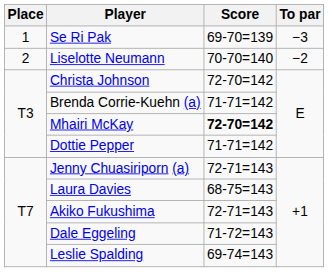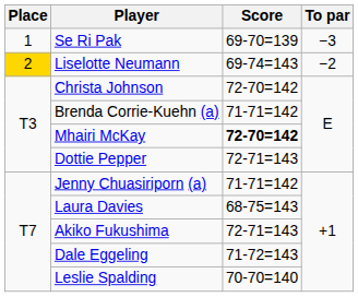Liselotte Neumann | Place: no background -> gold background
Liselotte Neumann | Score: 70-70=140 -> 69-74=143
Dottie Pepper | Score: 71-71=142 -> 72-71=143
Jenny Chuasiriporn (a) | Score: 72-71=143 -> 71-71=142
Leslie Spalding | Score: 69-74=143 -> 70-70=140
